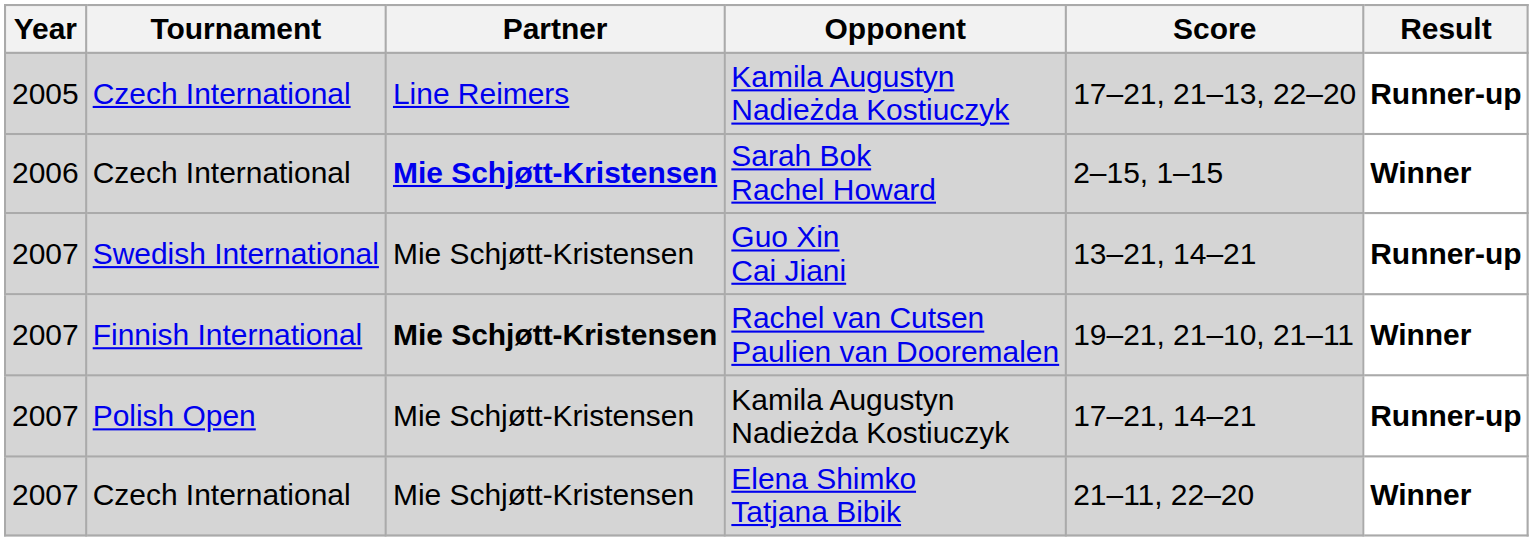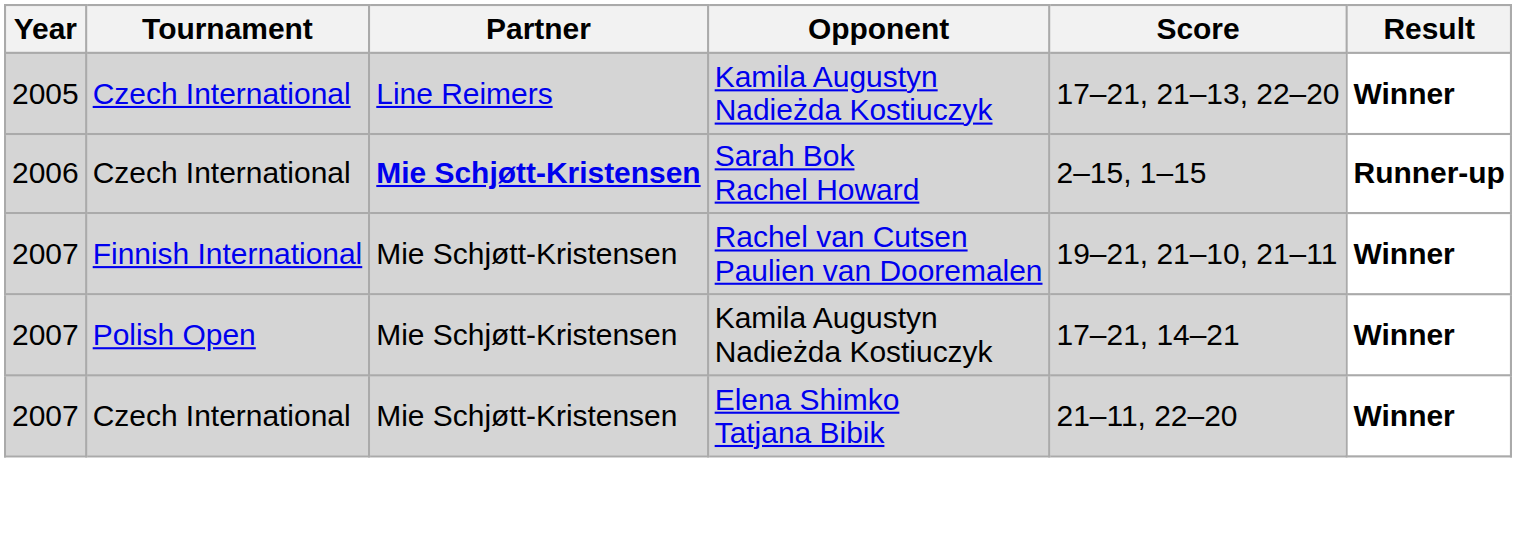Czech International / Kamila Augustyn Nadieżda Kostiuczyk | Result: Runner-up -> Winner
Sarah Bok Rachel Howard | Result: Winner -> Runner-up
- row: 2007 | Swedish International | Mie Schjøtt-Kristensen | Guo Xin Cai Jiani | 13–21, 14–21 | Runner-up
Rachel van Cutsen Paulien van Dooremalen | Partner: bold -> normal
Polish Open / Kamila Augustyn Nadieżda Kostiuczyk | Result: Runner-up -> Winner
